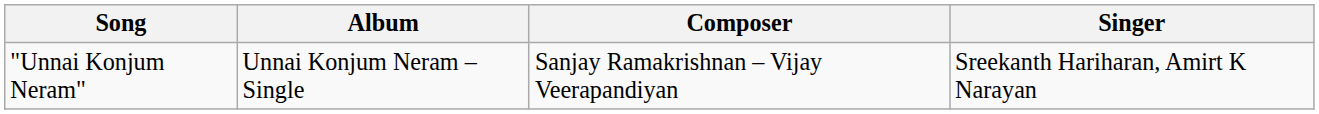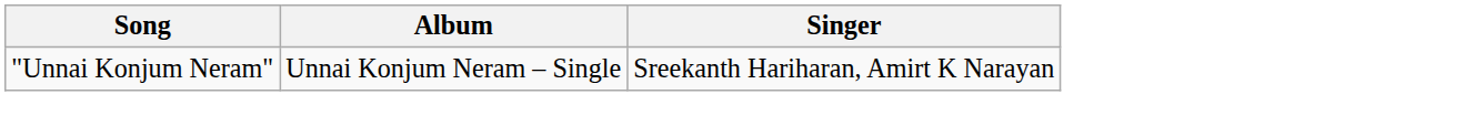- column: Composer | Sanjay Ramakrishnan – Vijay Veerapandiyan
